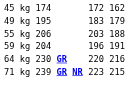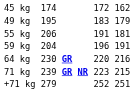55 kg | column 5: 203 -> 191
55 kg | column 7: 188 -> 181
+ row: +71 kg | 279 | 252 | 251
